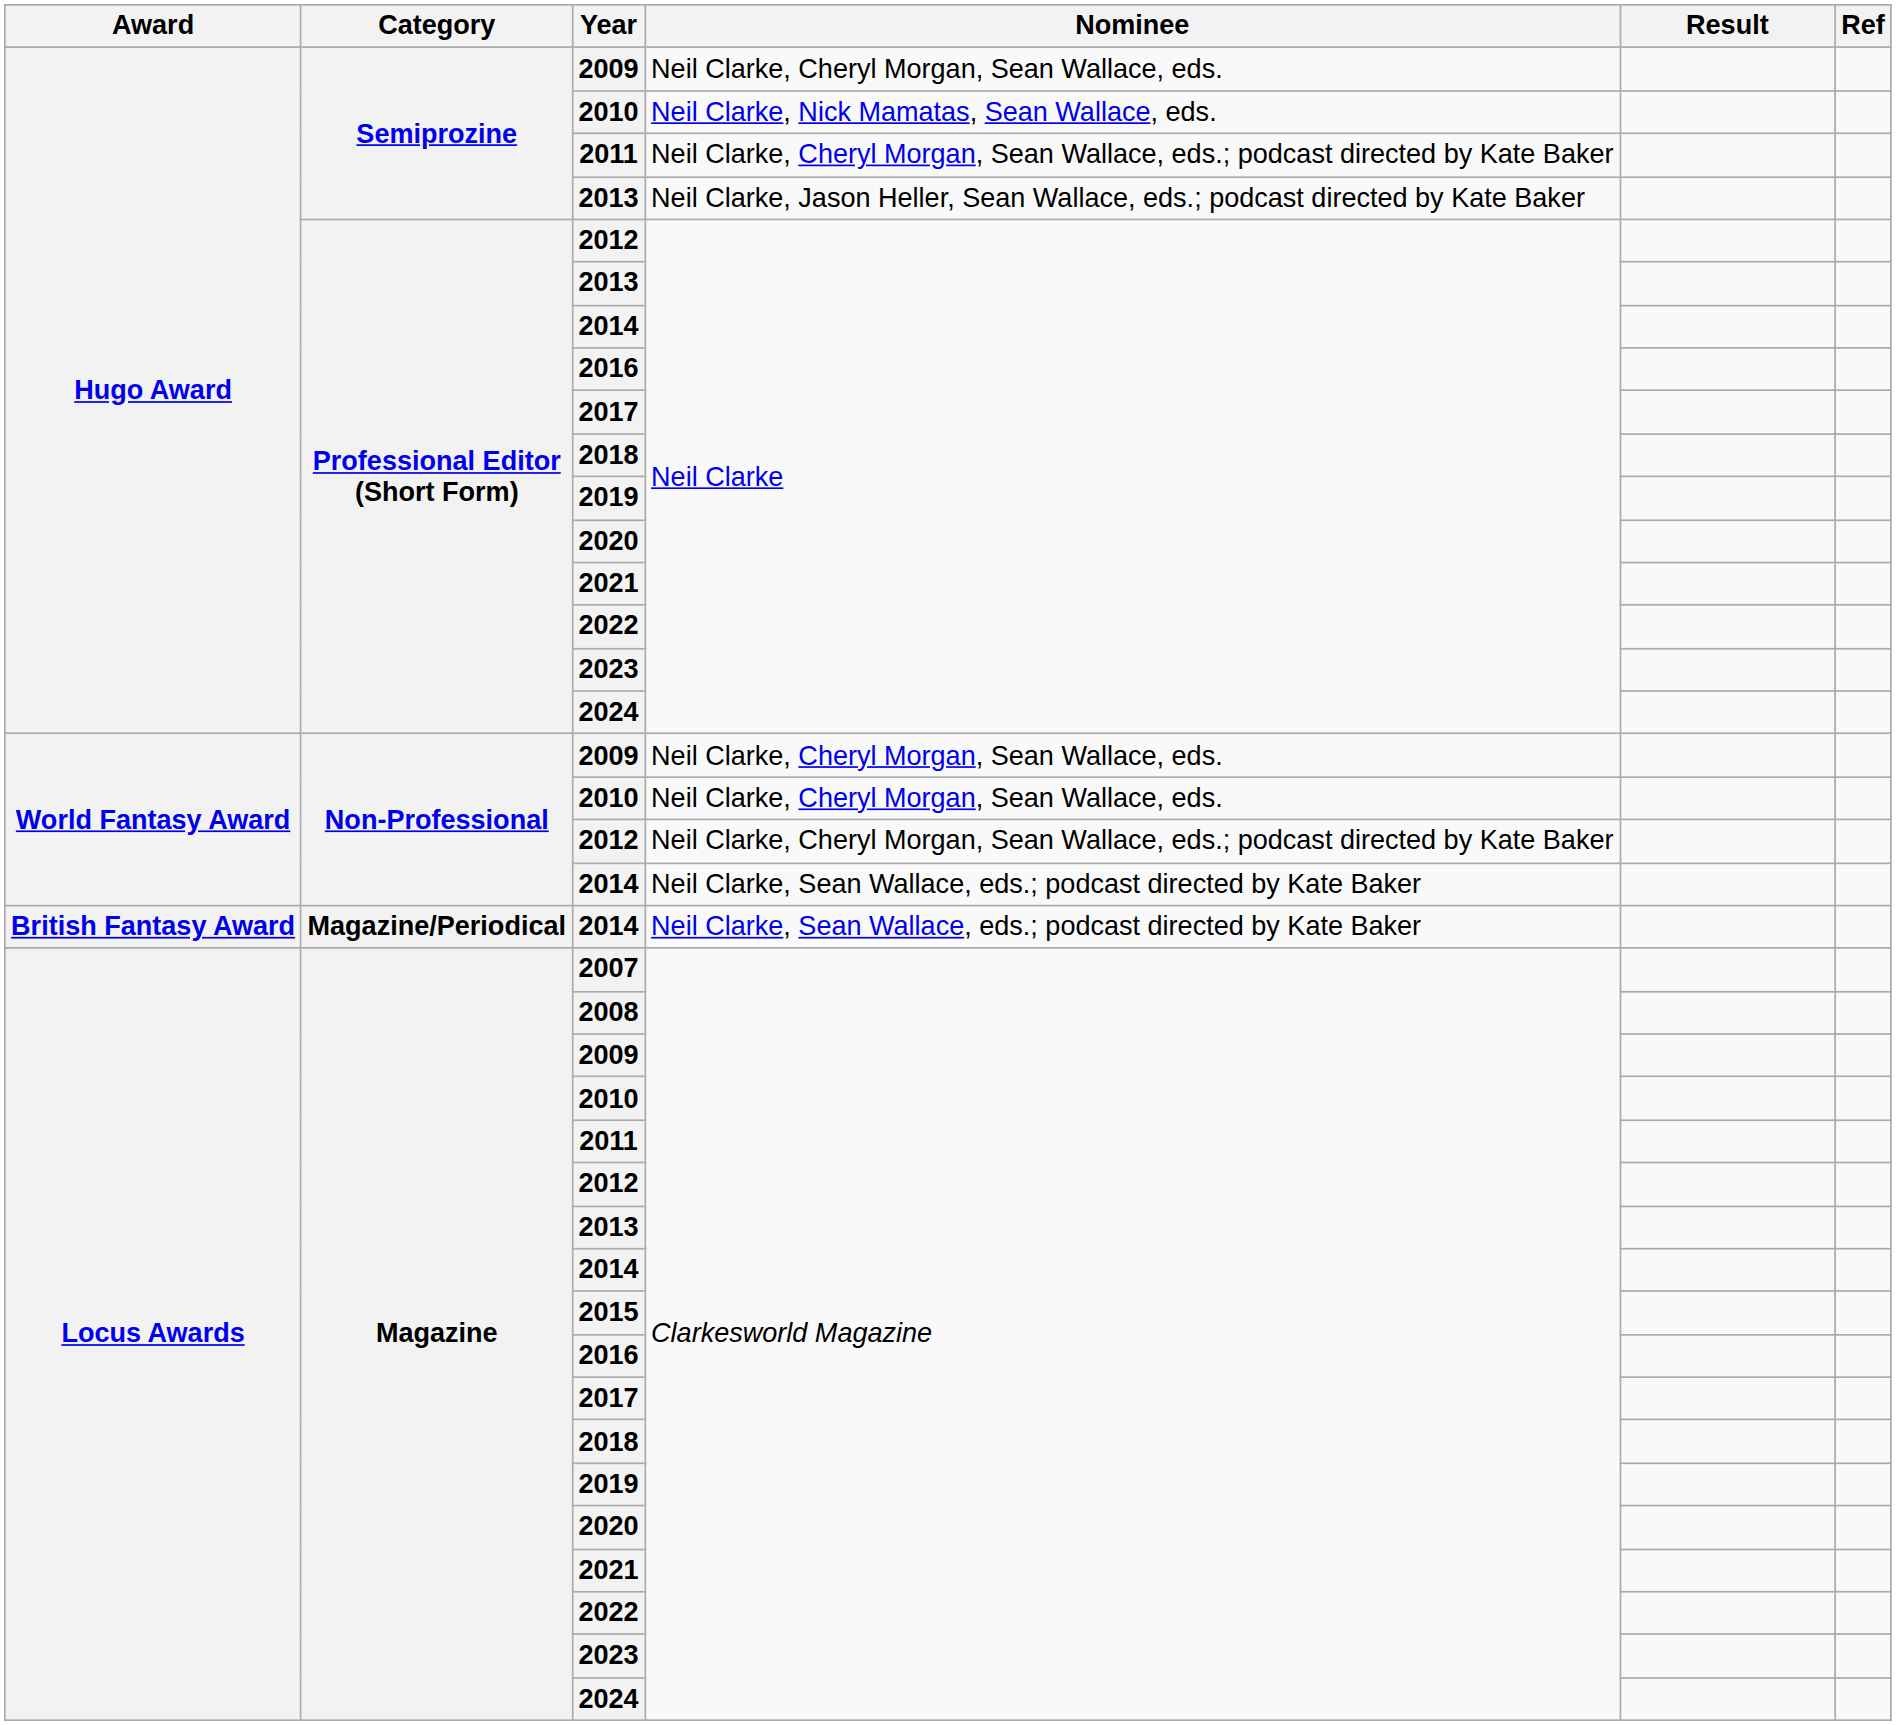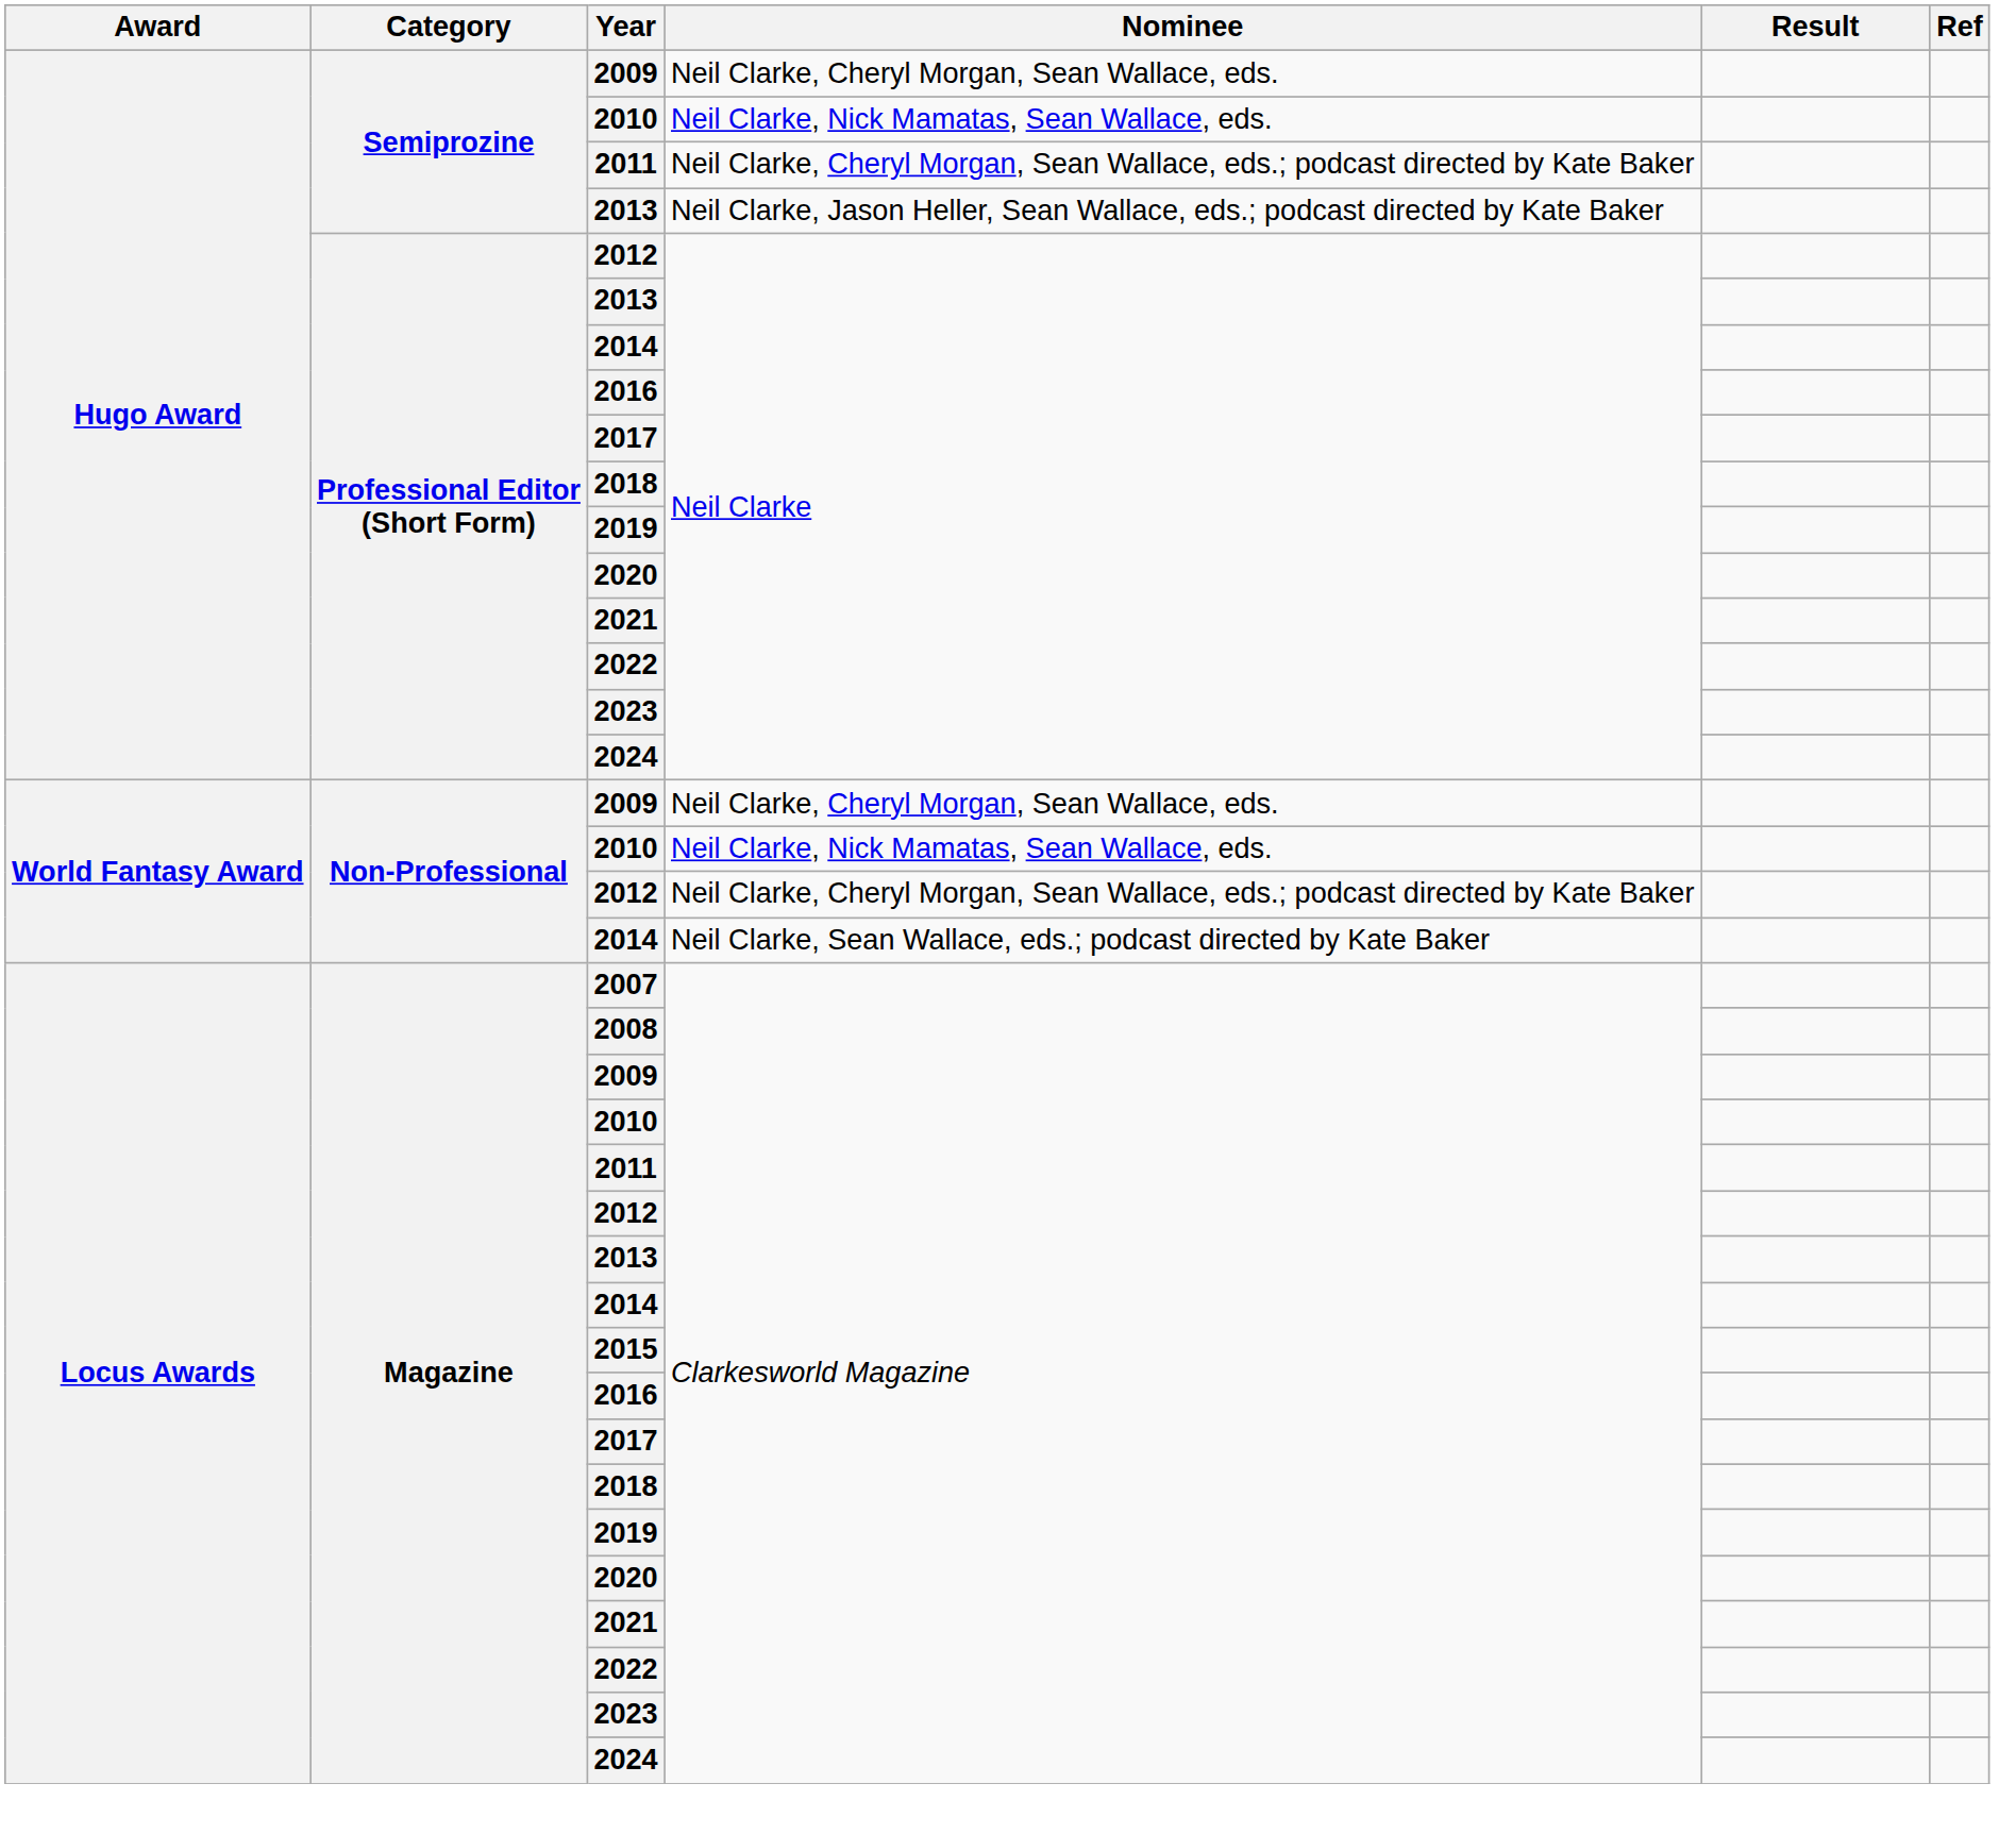Non-Professional / 2010 | Nominee: Neil Clarke, Cheryl Morgan, Sean Wallace, eds. -> Neil Clarke, Nick Mamatas, Sean Wallace, eds.
- row: British Fantasy Award | Magazine/Periodical | 2014 | Neil Clarke, Sean Wallace, eds.; podcast directed by Kate Baker
